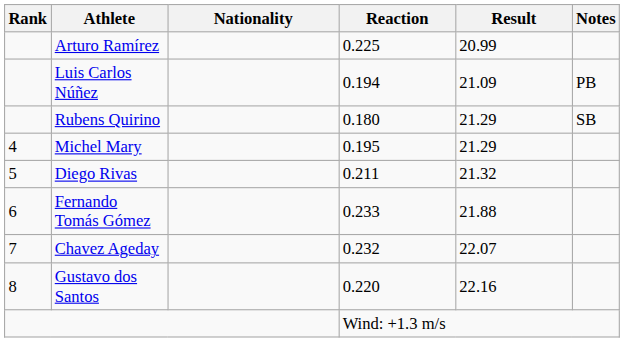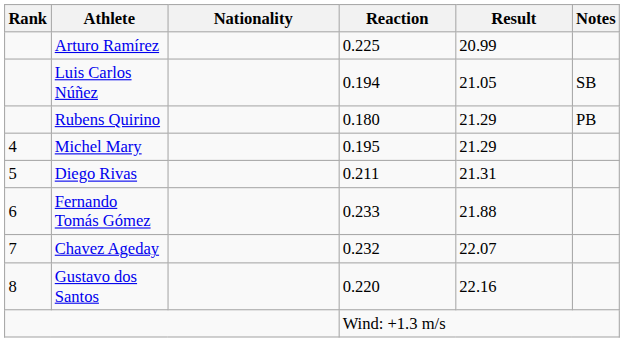Luis Carlos Núñez | Result: 21.09 -> 21.05
Luis Carlos Núñez | Notes: PB -> SB
Rubens Quirino | Notes: SB -> PB
Diego Rivas | Result: 21.32 -> 21.31
